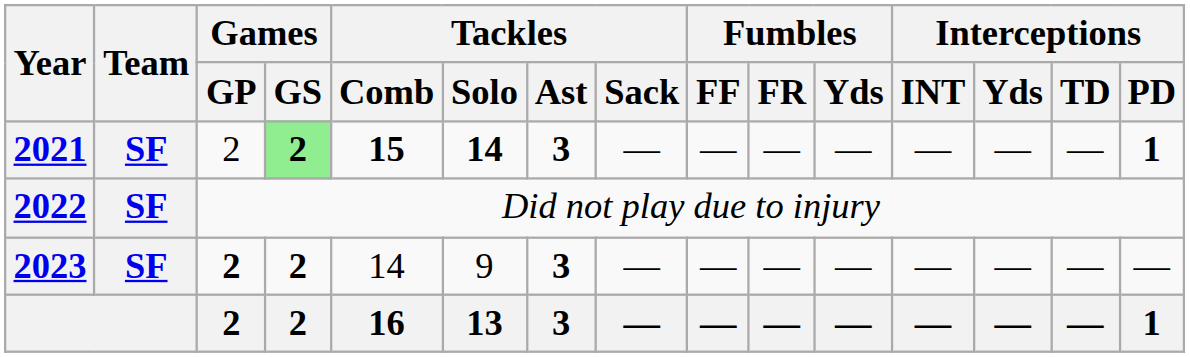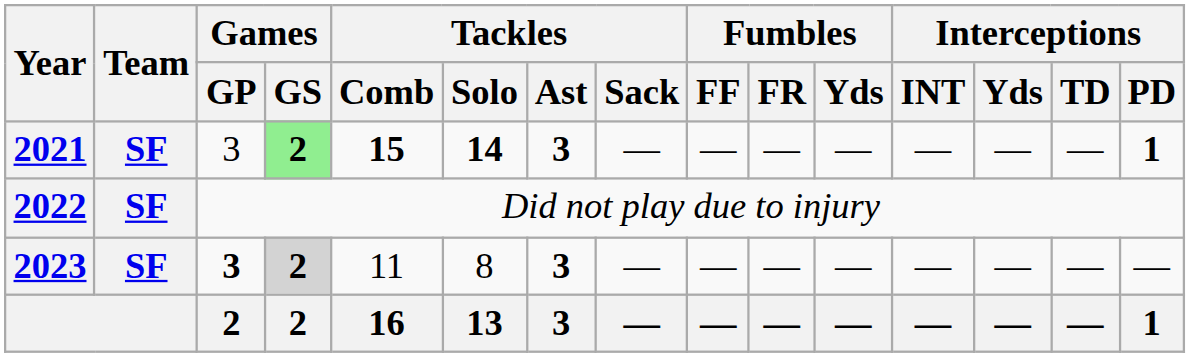2021 | Games / GP: 2 -> 3
2023 | Games / GP: 2 -> 3
2023 | Games / GS: no background -> lightgrey background
2023 | Tackles / Comb: 14 -> 11
2023 | Tackles / Solo: 9 -> 8
